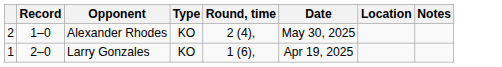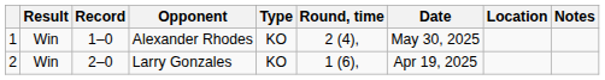+ column: Result | Win | Win
Alexander Rhodes | column 1: 2 -> 1
Larry Gonzales | column 1: 1 -> 2
